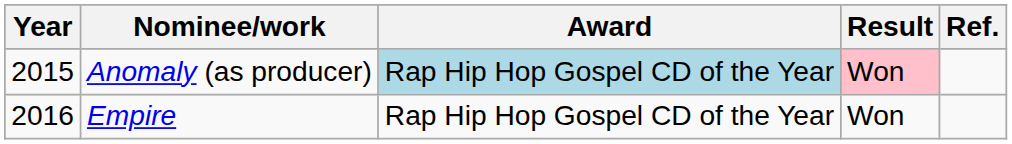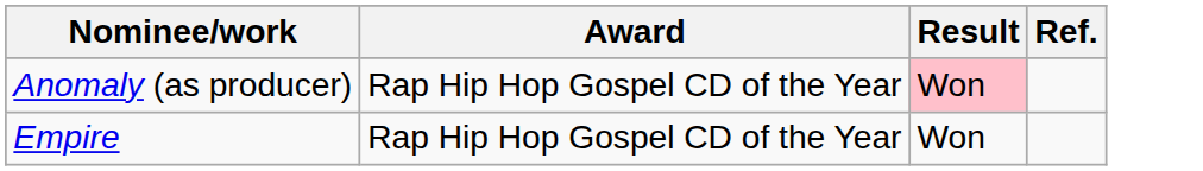- column: Year | 2015 | 2016
Anomaly (as producer) | Award: lightblue background -> no background
